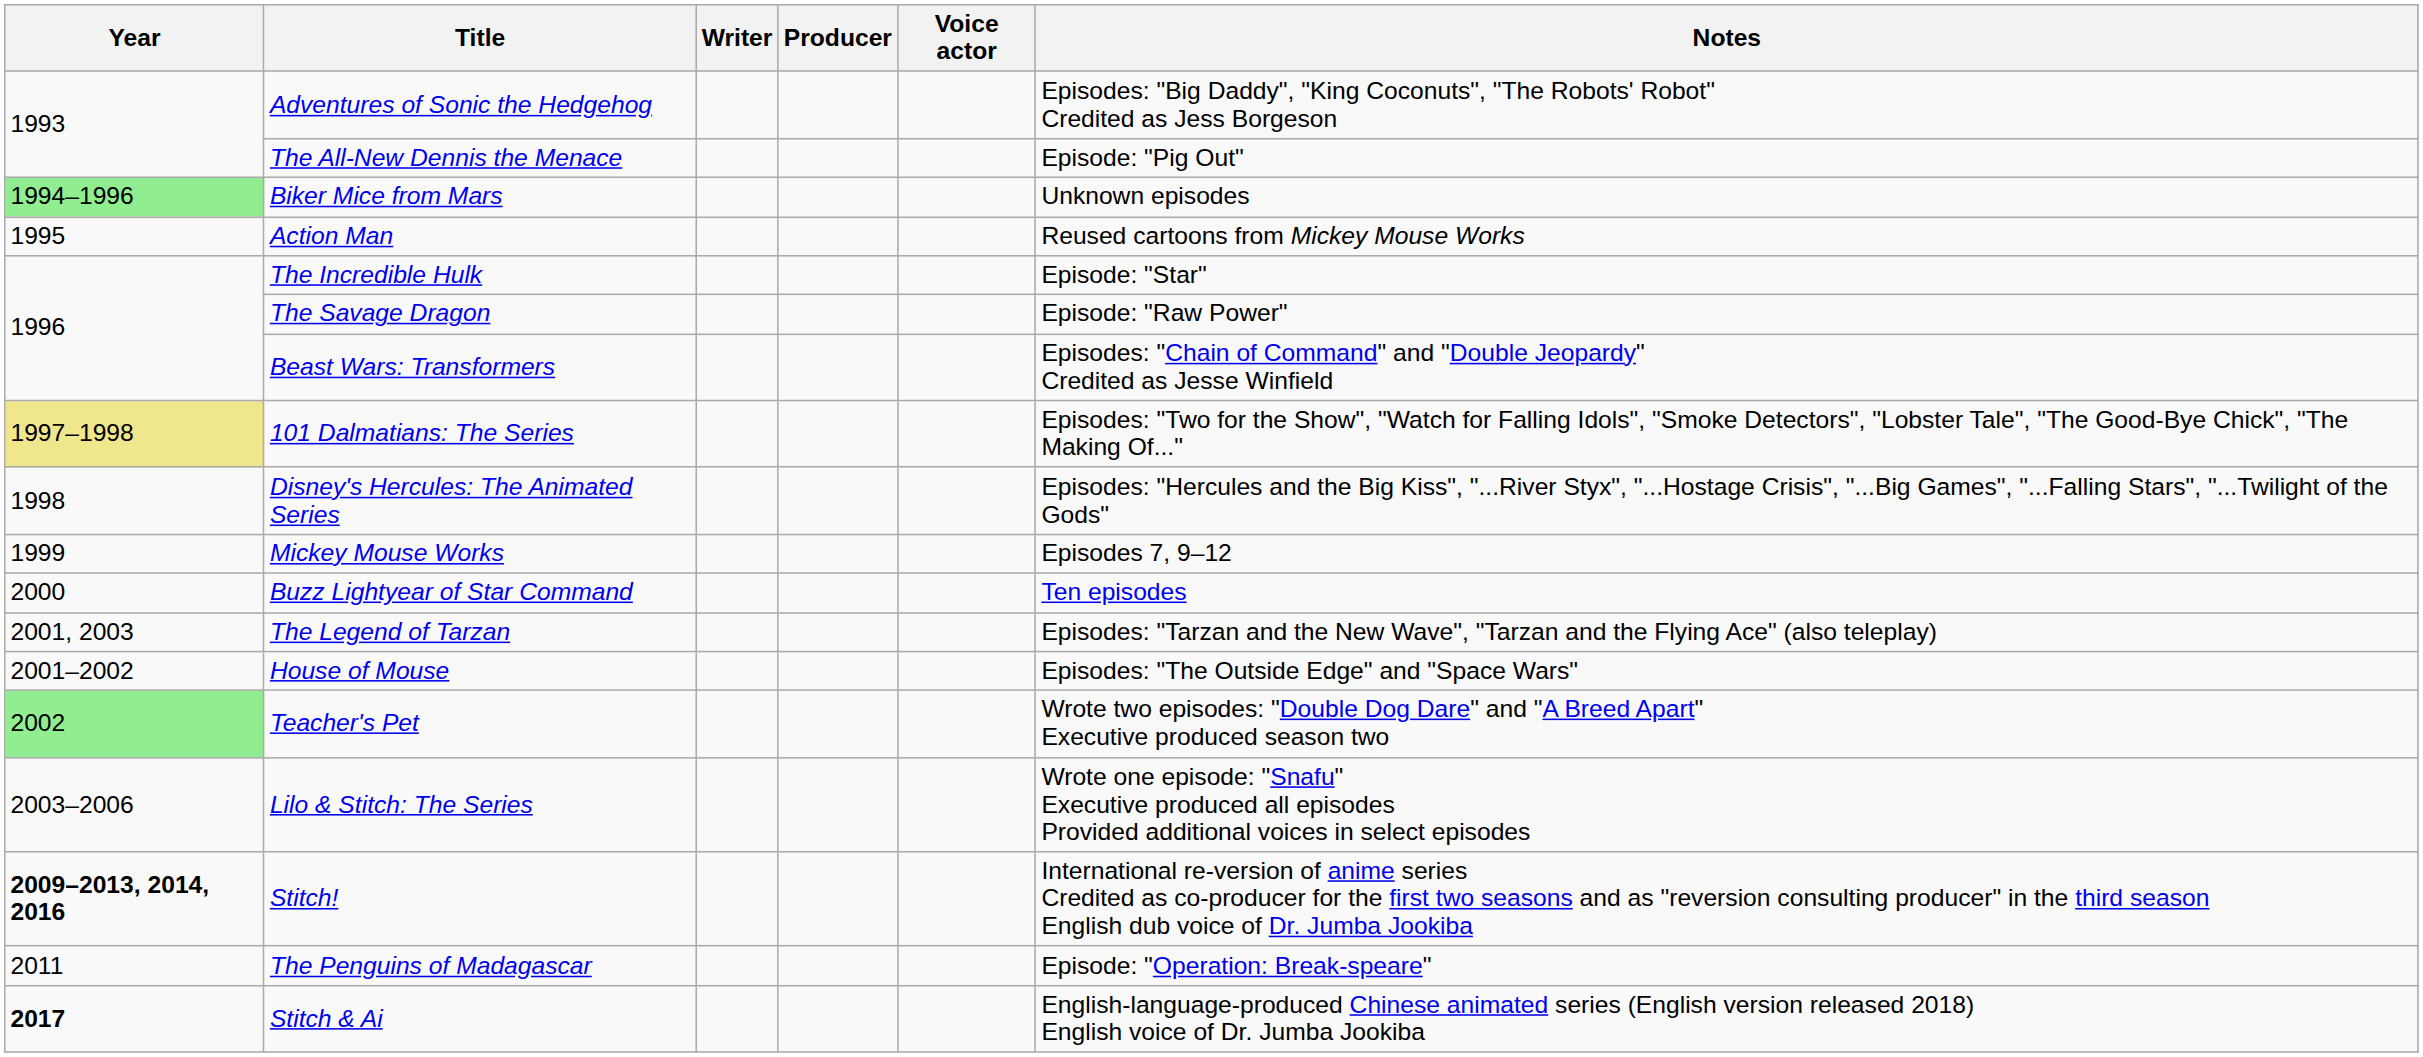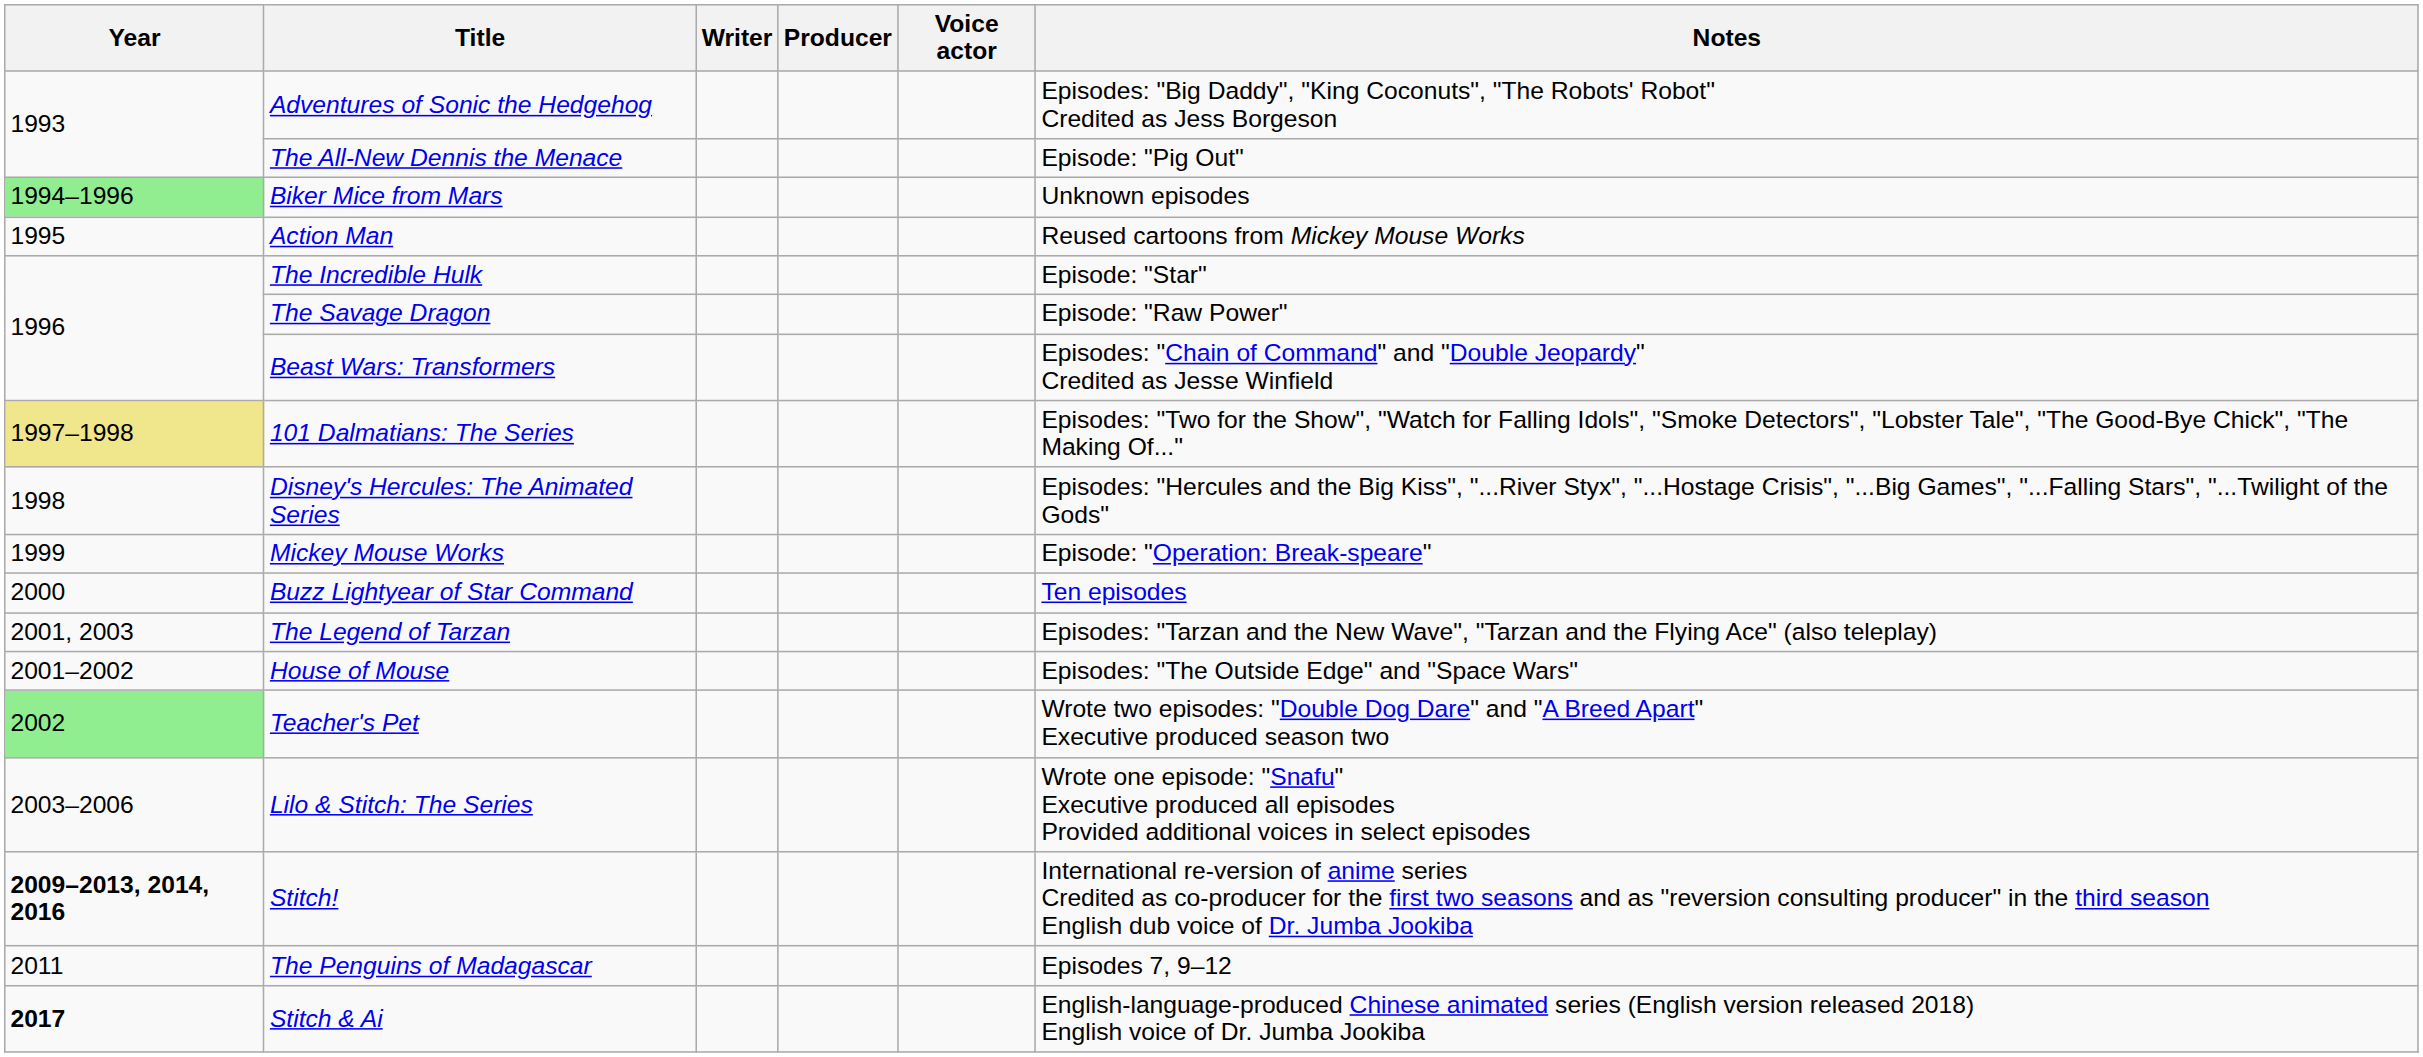Mickey Mouse Works | Notes: Episodes 7, 9–12 -> Episode: "Operation: Break-speare"
The Penguins of Madagascar | Notes: Episode: "Operation: Break-speare" -> Episodes 7, 9–12
